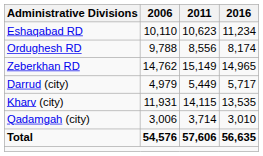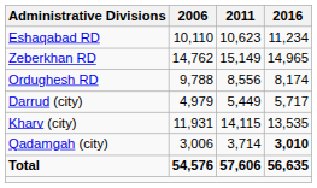rows swapped: Ordughesh RD <-> Zeberkhan RD
Qadamgah (city) | 2016: normal -> bold
